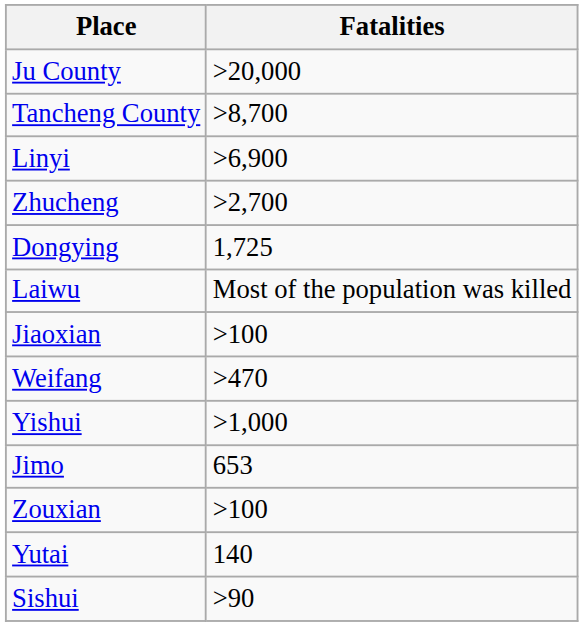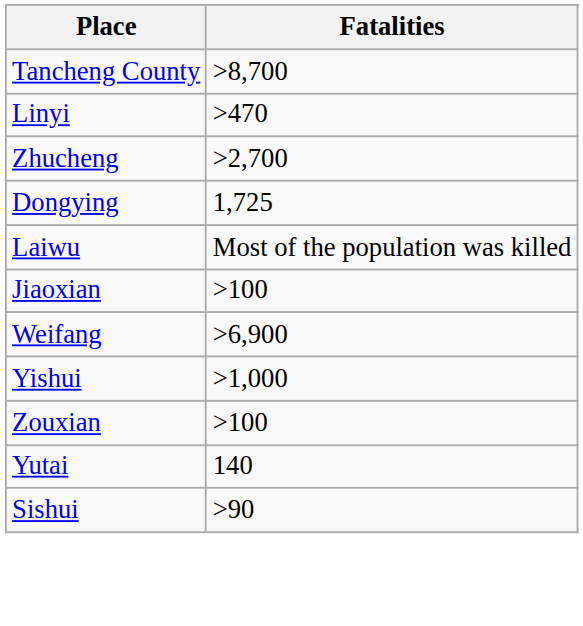- row: Ju County | >20,000
Linyi | Fatalities: >6,900 -> >470
Weifang | Fatalities: >470 -> >6,900
- row: Jimo | 653
